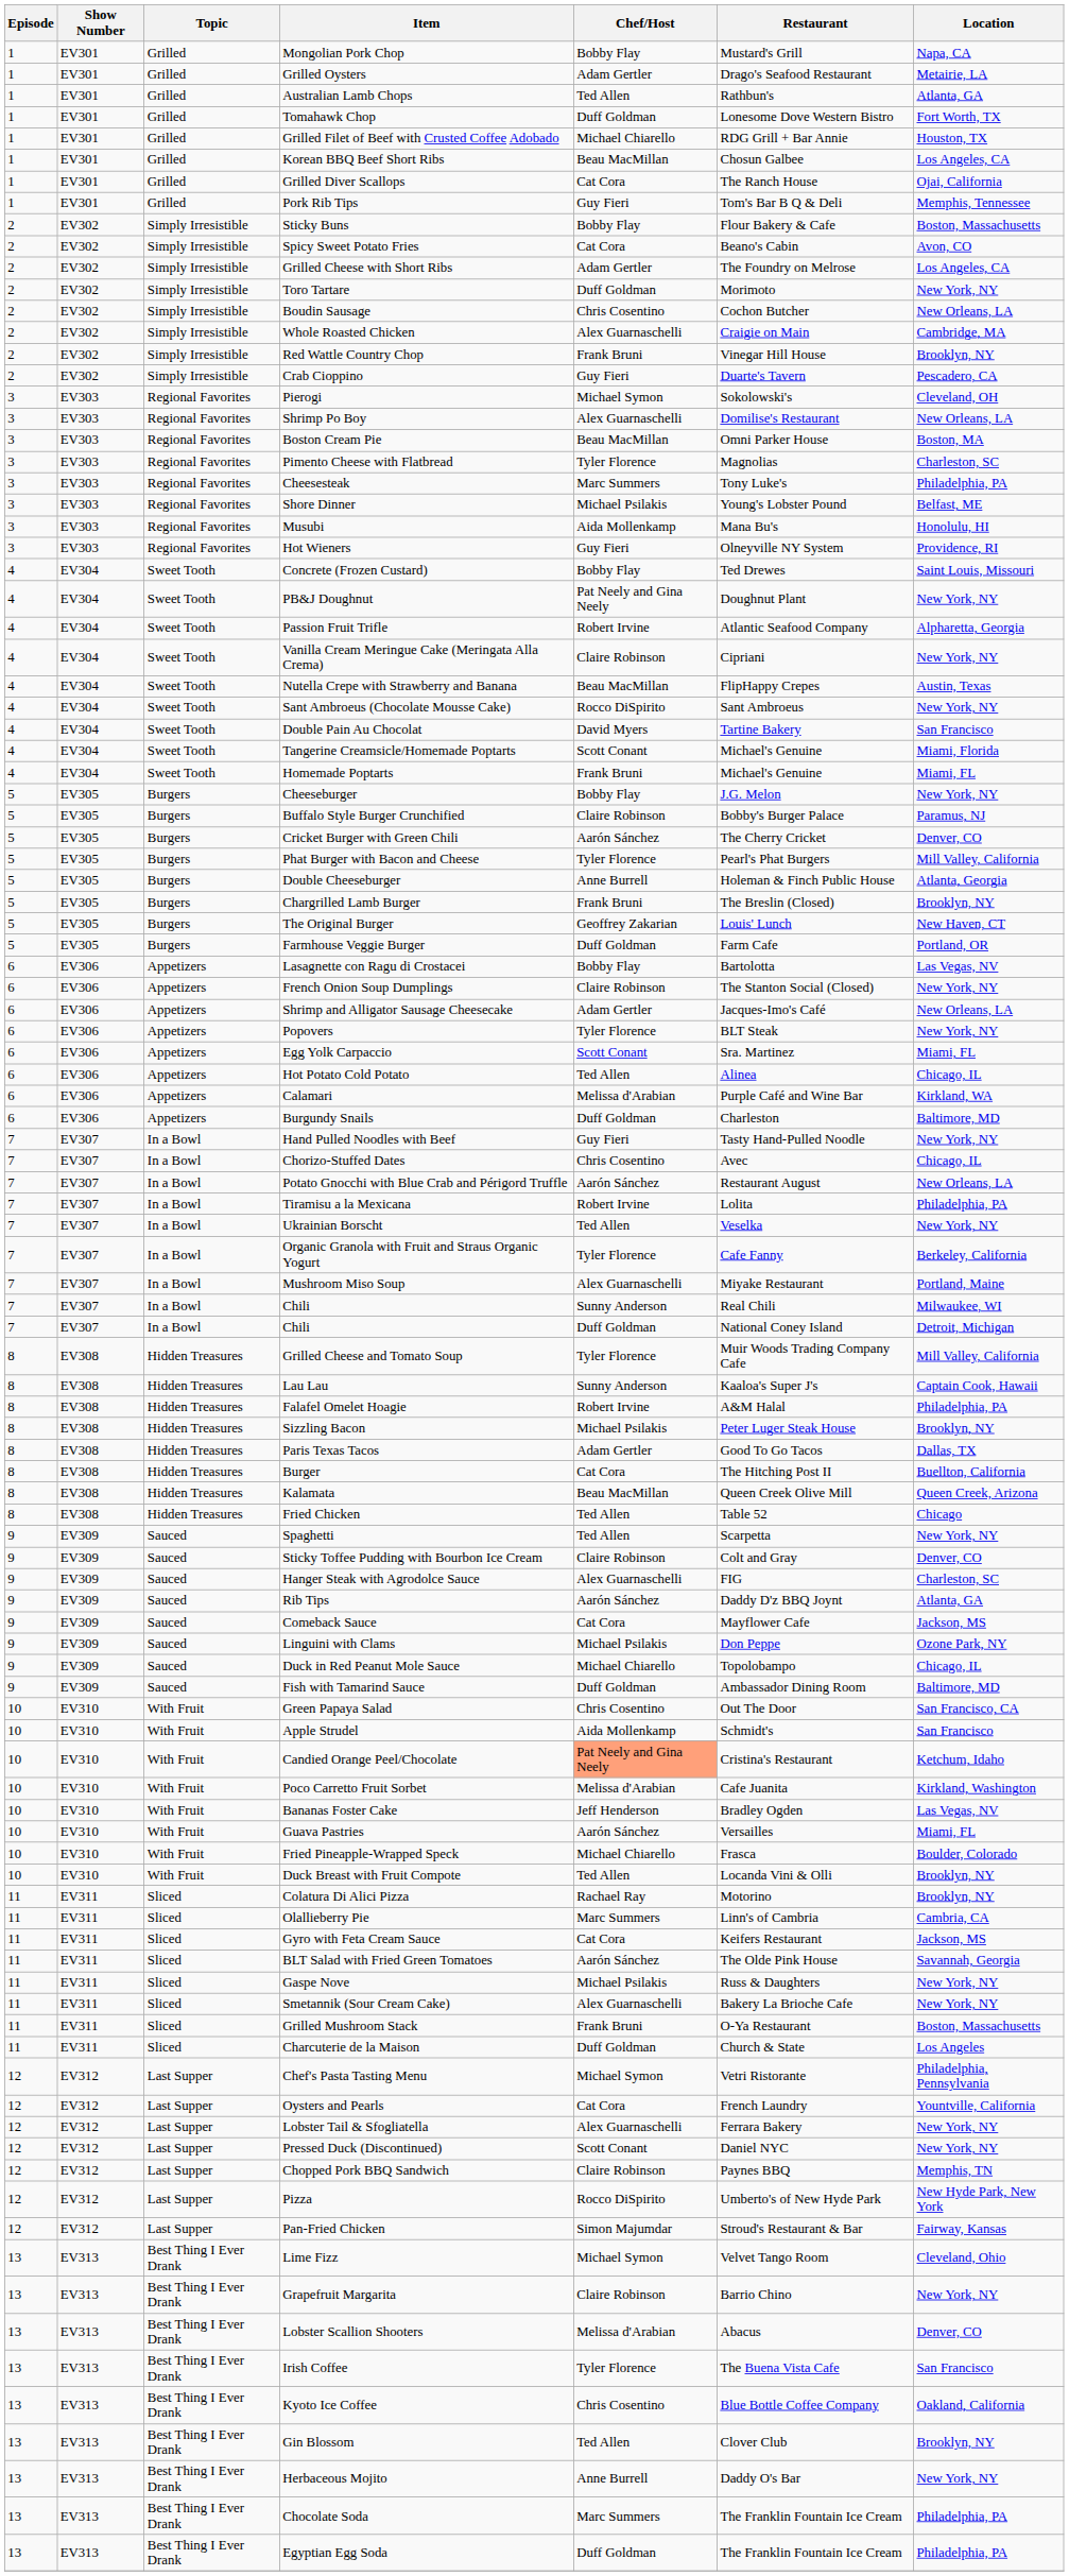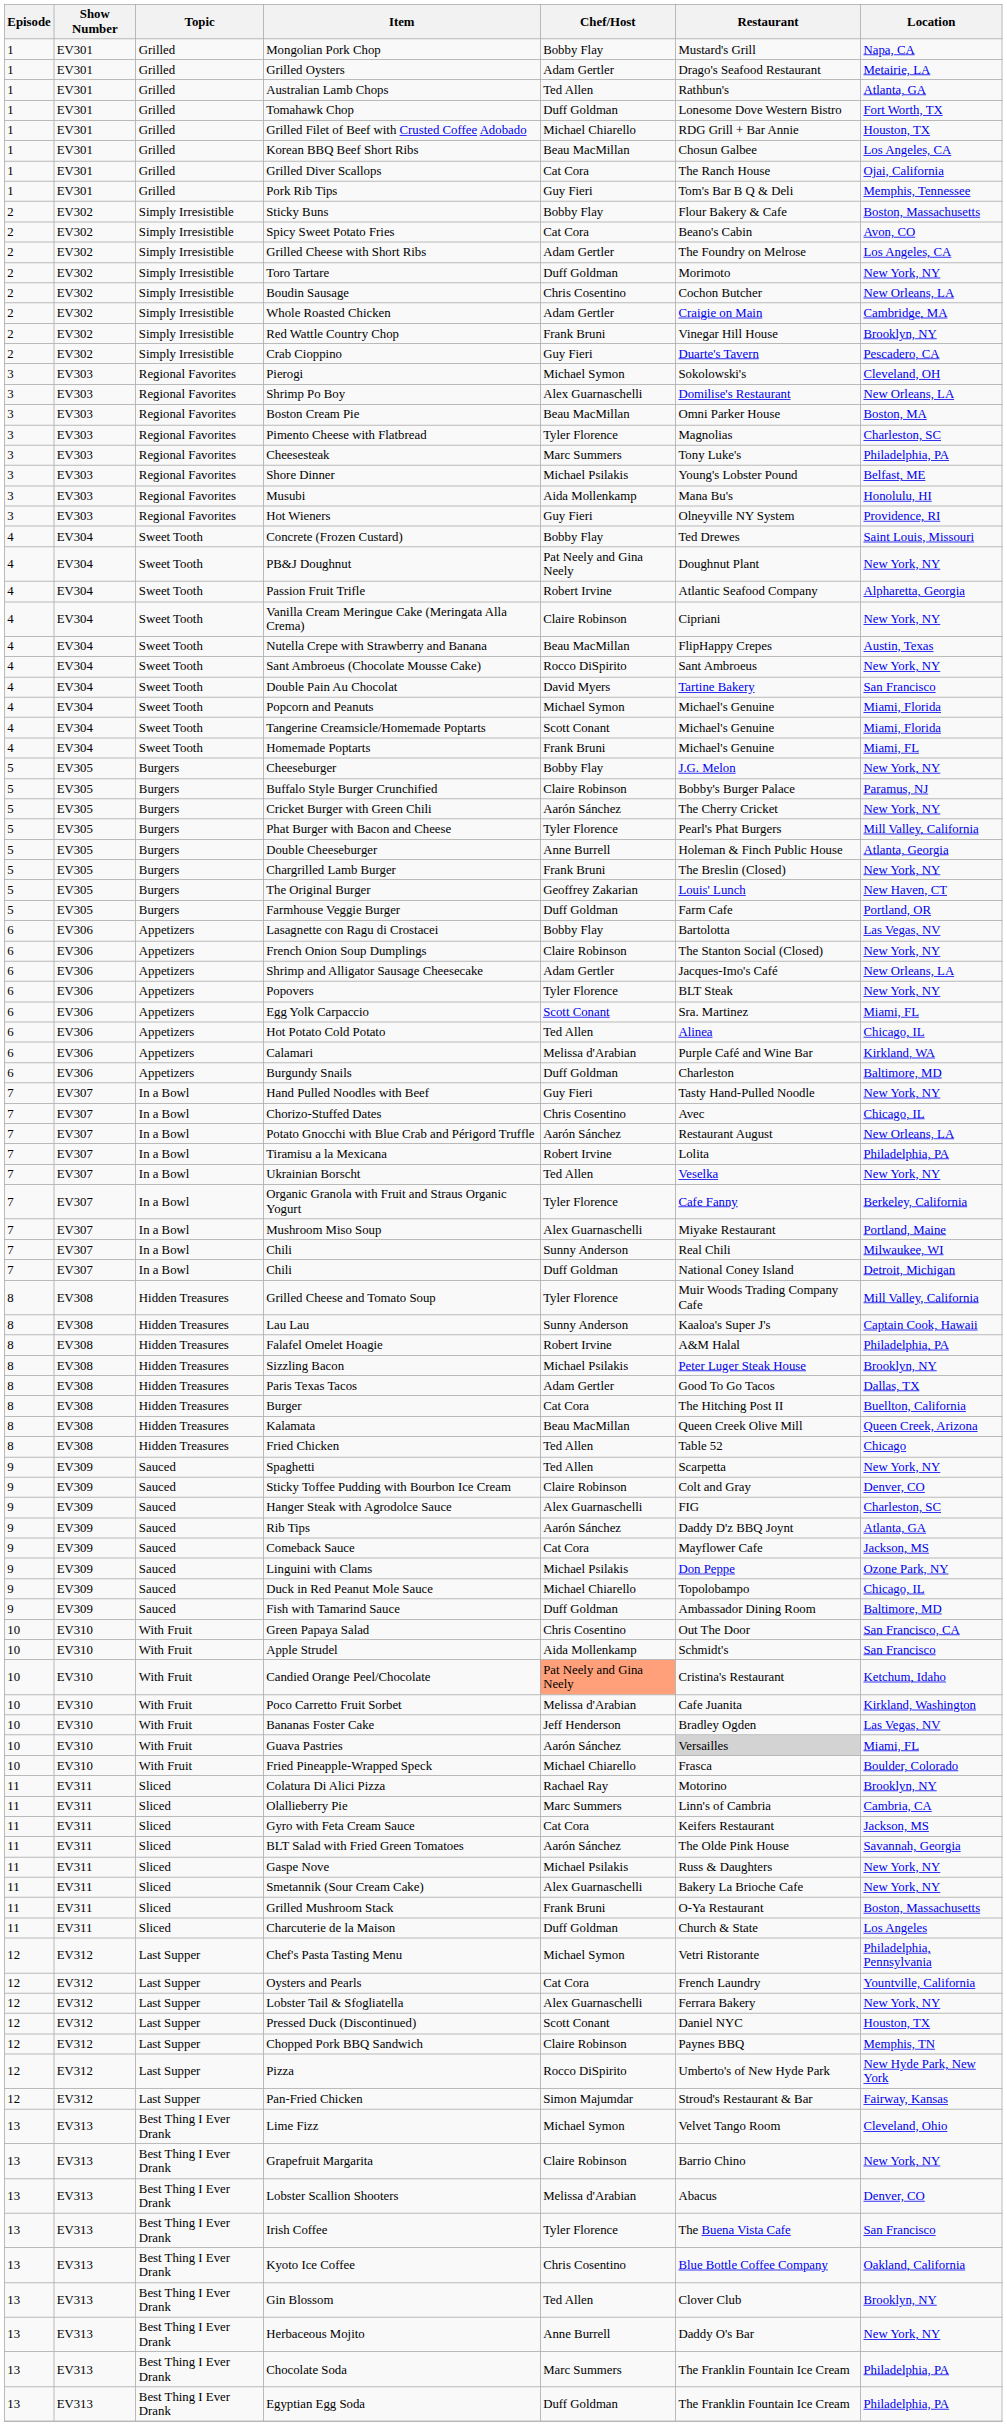Whole Roasted Chicken | Chef/Host: Alex Guarnaschelli -> Adam Gertler
+ row: 4 | EV304 | Sweet Tooth | Popcorn and Peanuts | Michael Symon | Michael's Genuine | Miami, Florida
Cricket Burger with Green Chili | Location: Denver, CO -> New York, NY
Chargrilled Lamb Burger | Location: Brooklyn, NY -> New York, NY
Guava Pastries | Restaurant: no background -> lightgrey background
- row: 10 | EV310 | With Fruit | Duck Breast with Fruit Compote | Ted Allen | Locanda Vini & Olli | Brooklyn, NY
Pressed Duck (Discontinued) | Location: New York, NY -> Houston, TX
